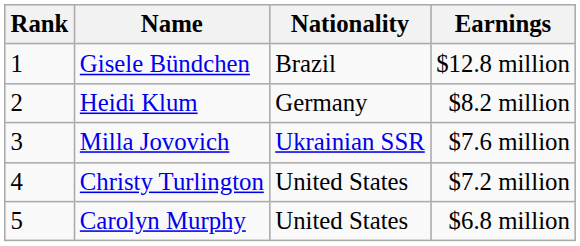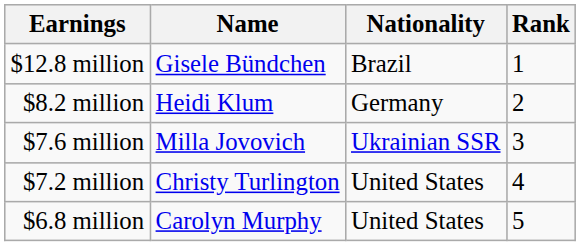columns swapped: Rank <-> Earnings
